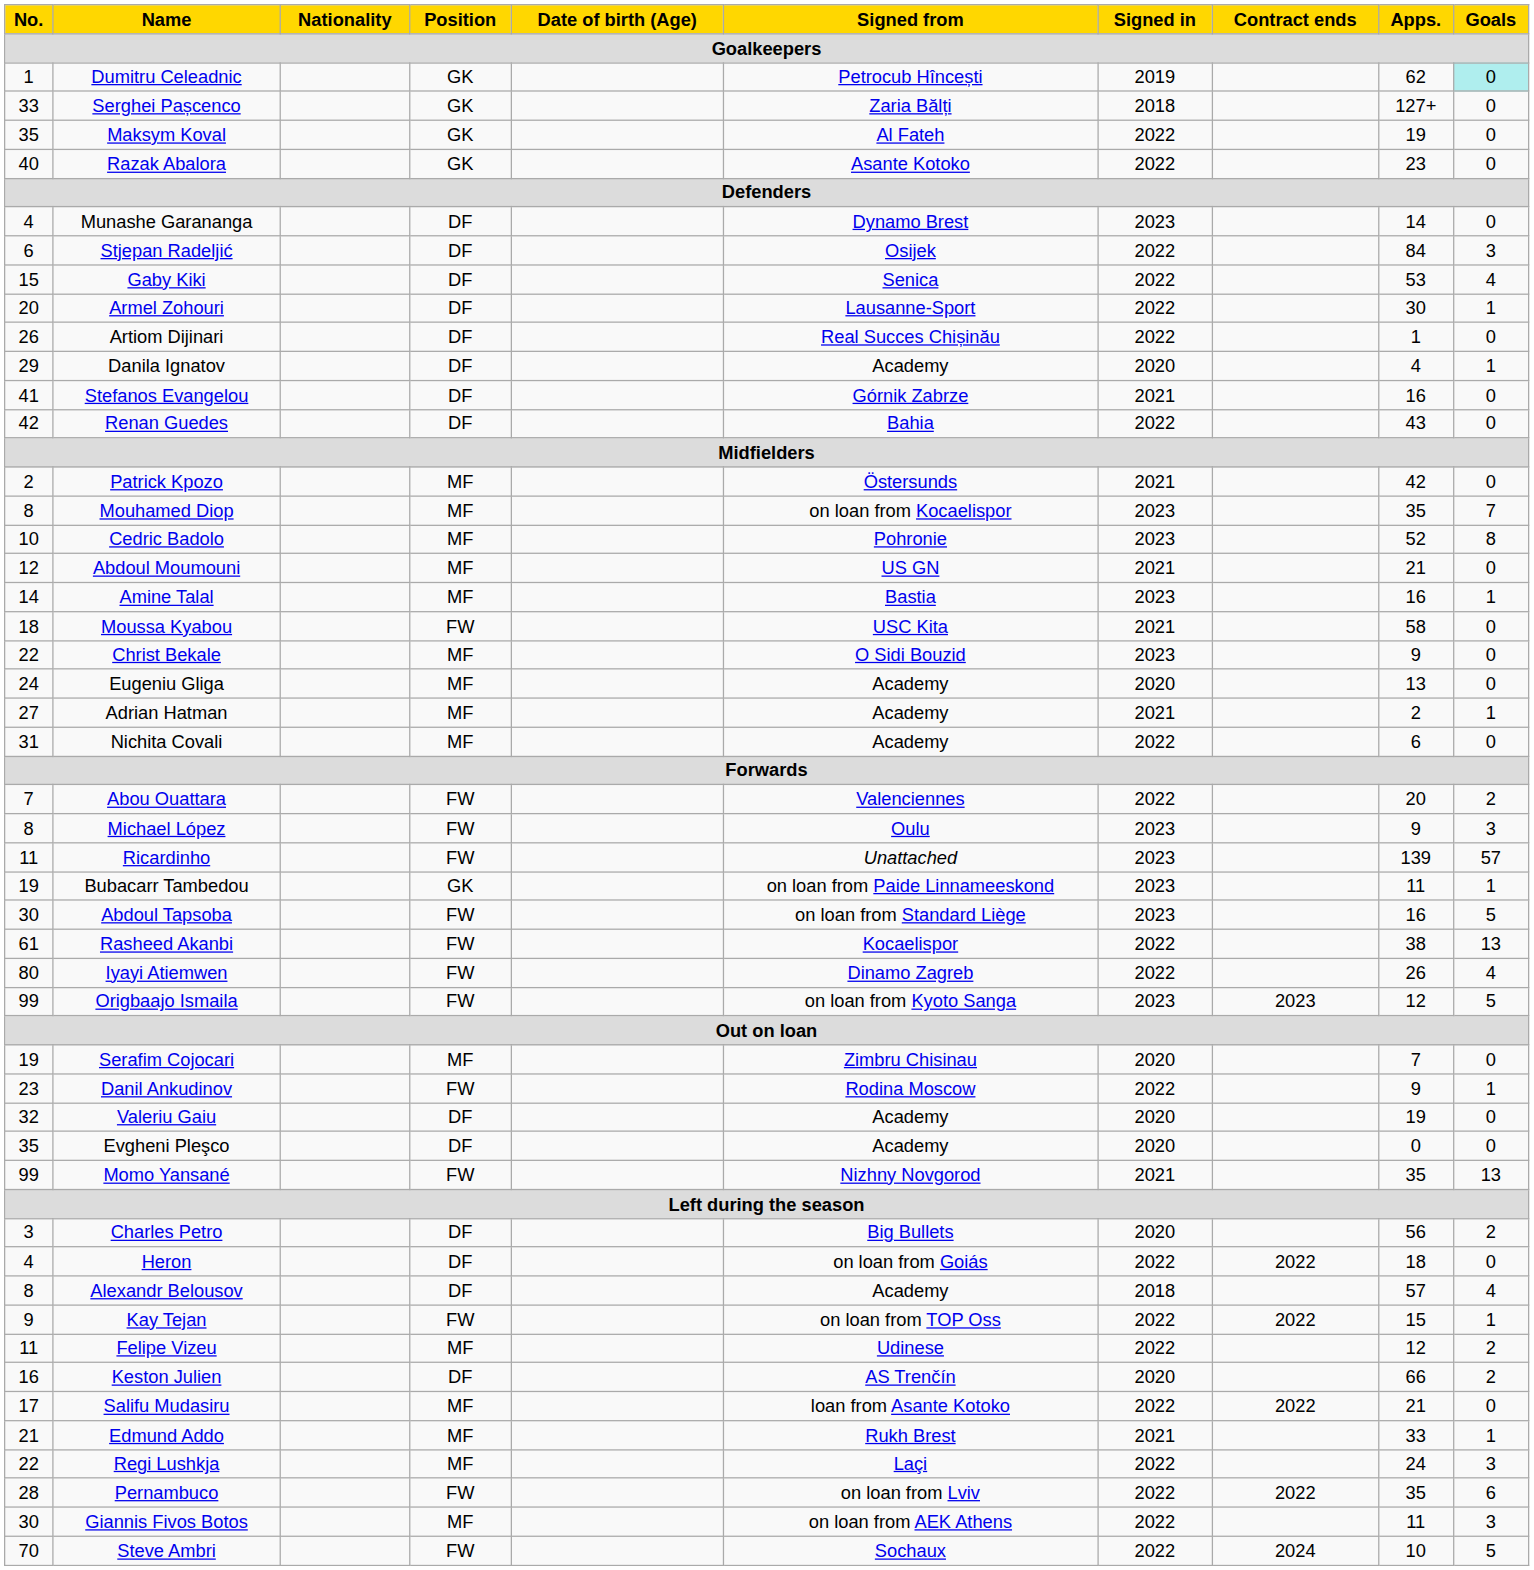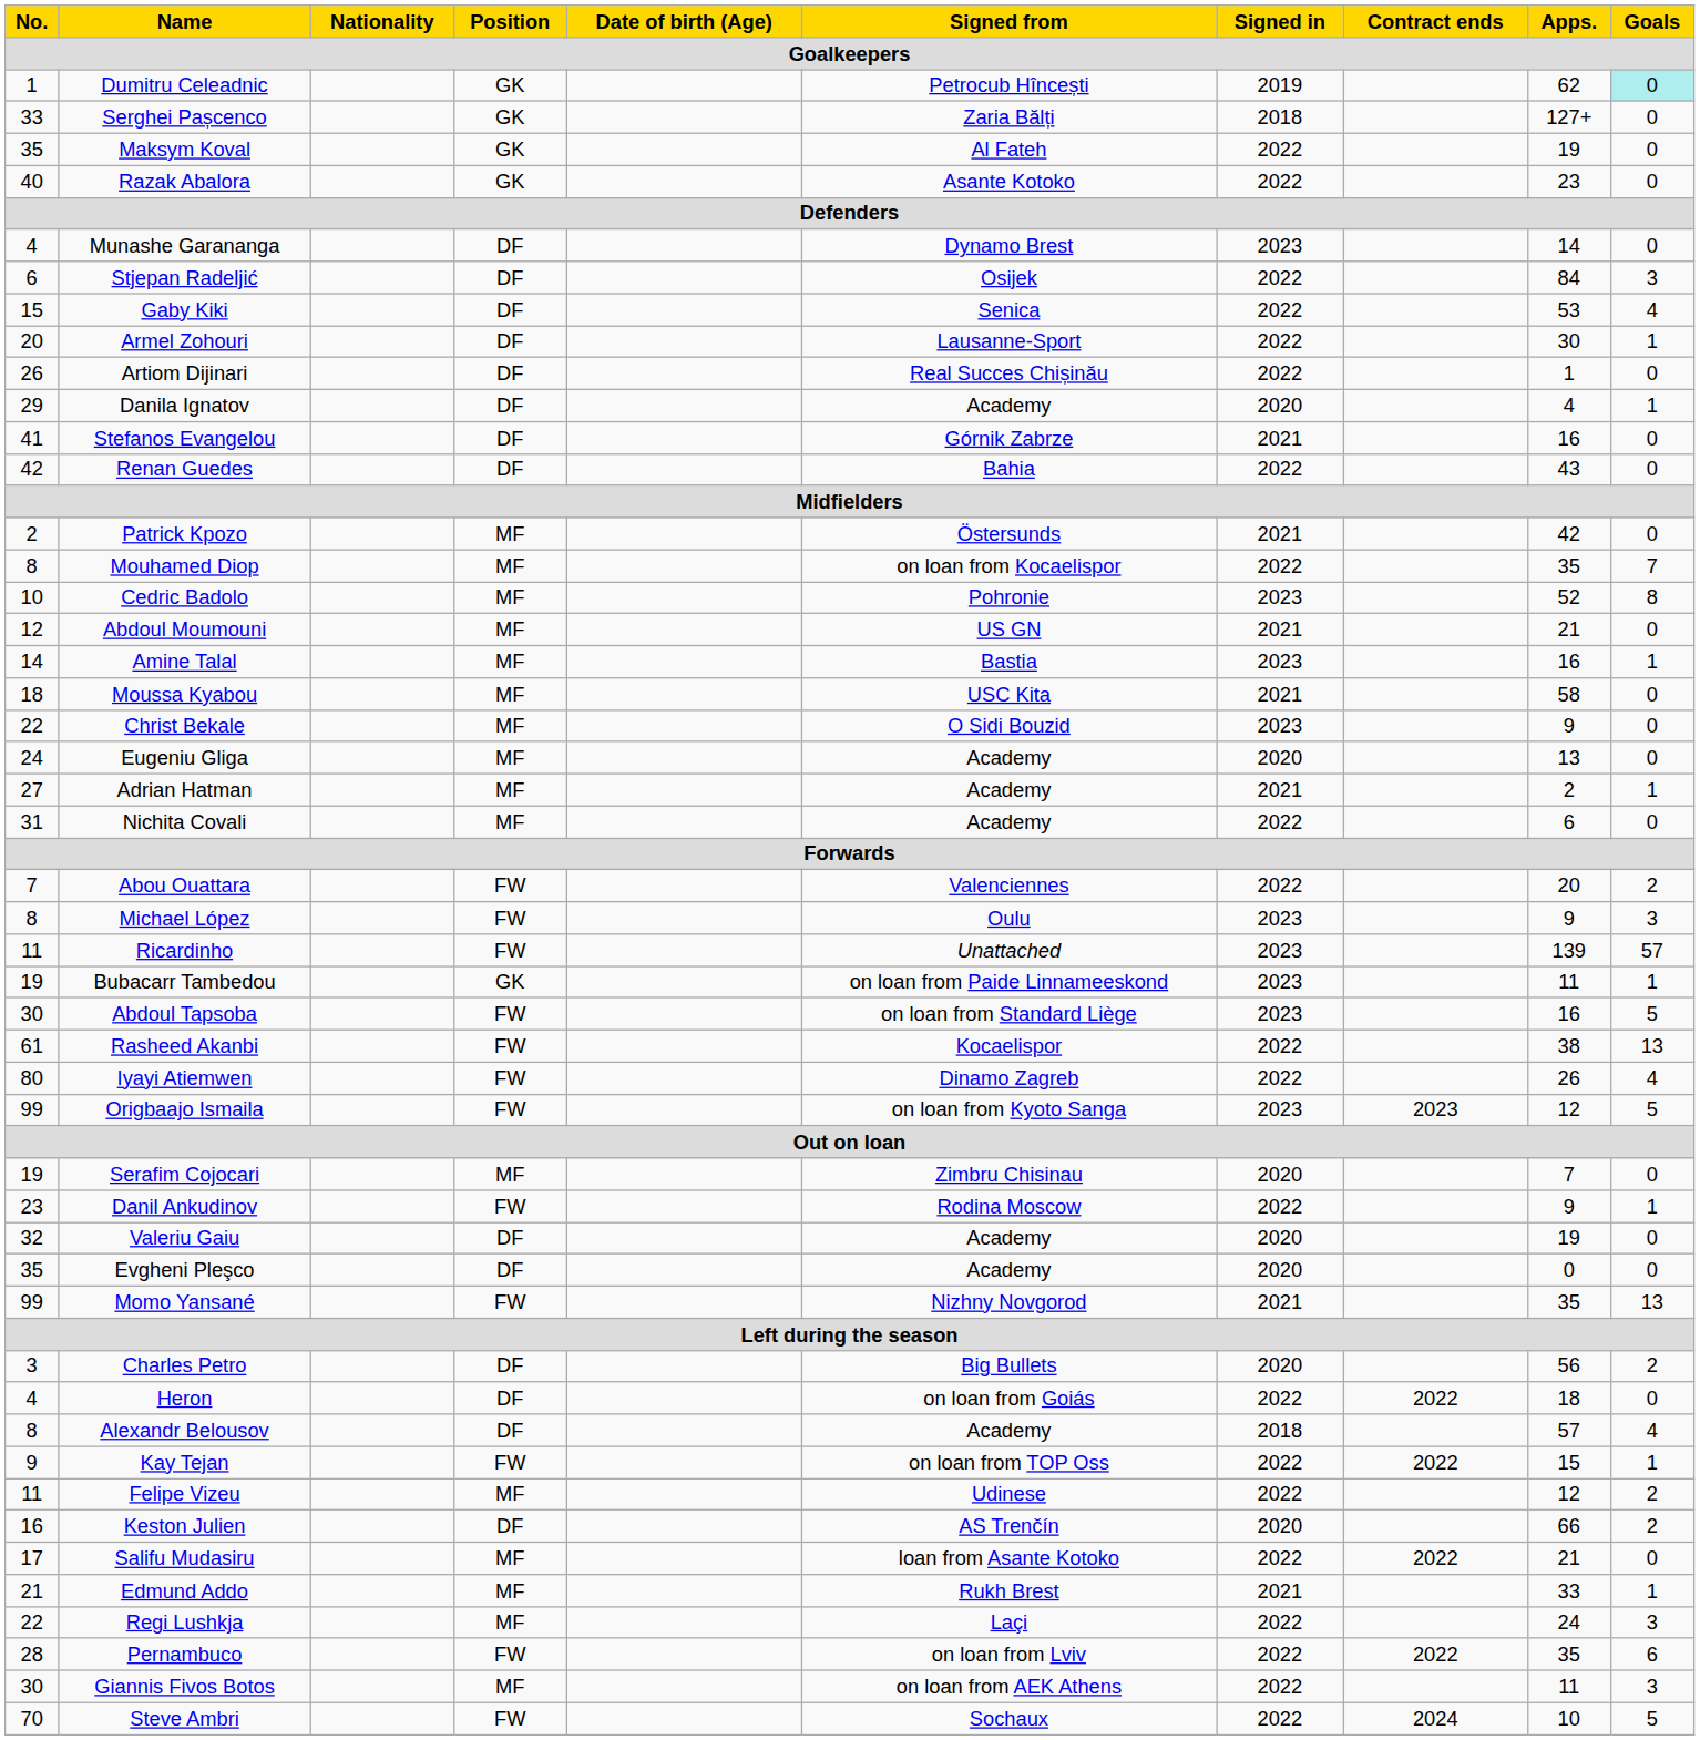Mouhamed Diop | Signed in: 2023 -> 2022
Moussa Kyabou | Position: FW -> MF
